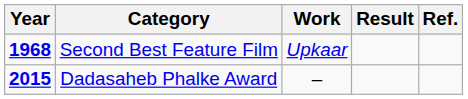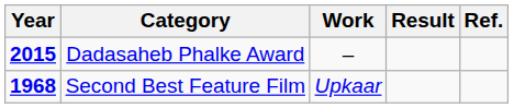rows swapped: Second Best Feature Film <-> Dadasaheb Phalke Award
